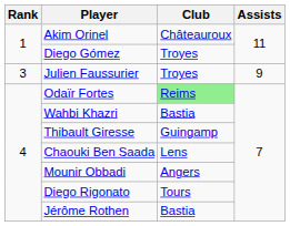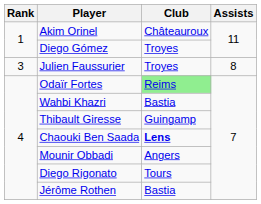Julien Faussurier | Assists: 9 -> 8
Chaouki Ben Saada | Club: normal -> bold
